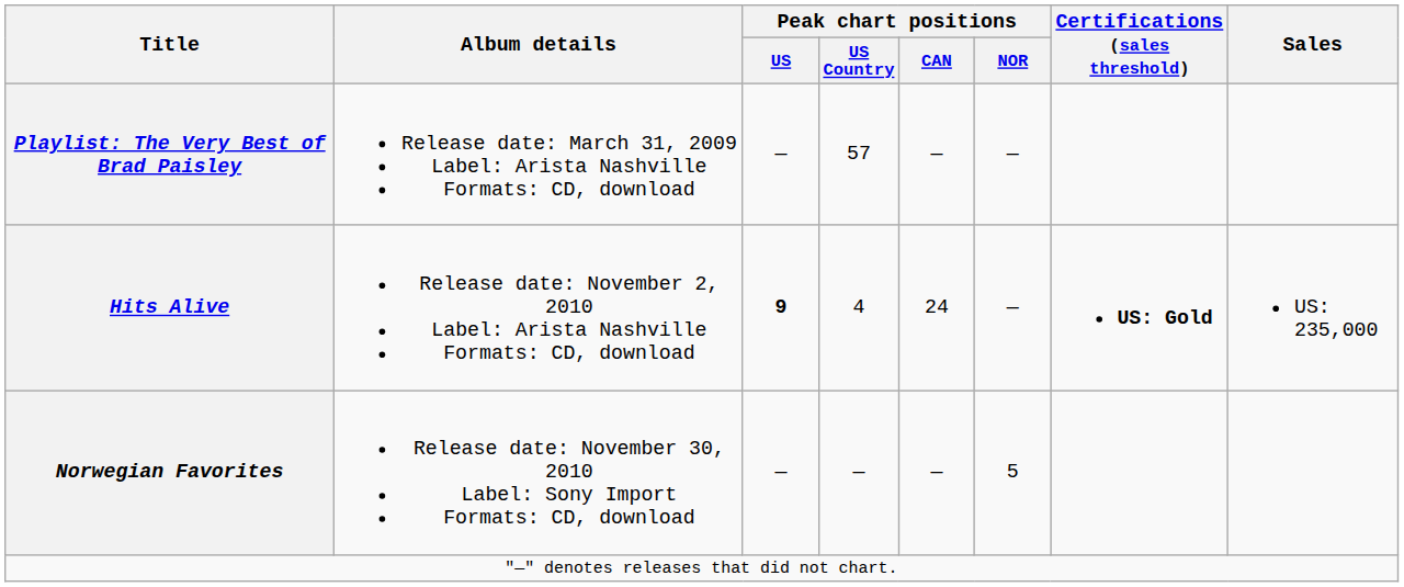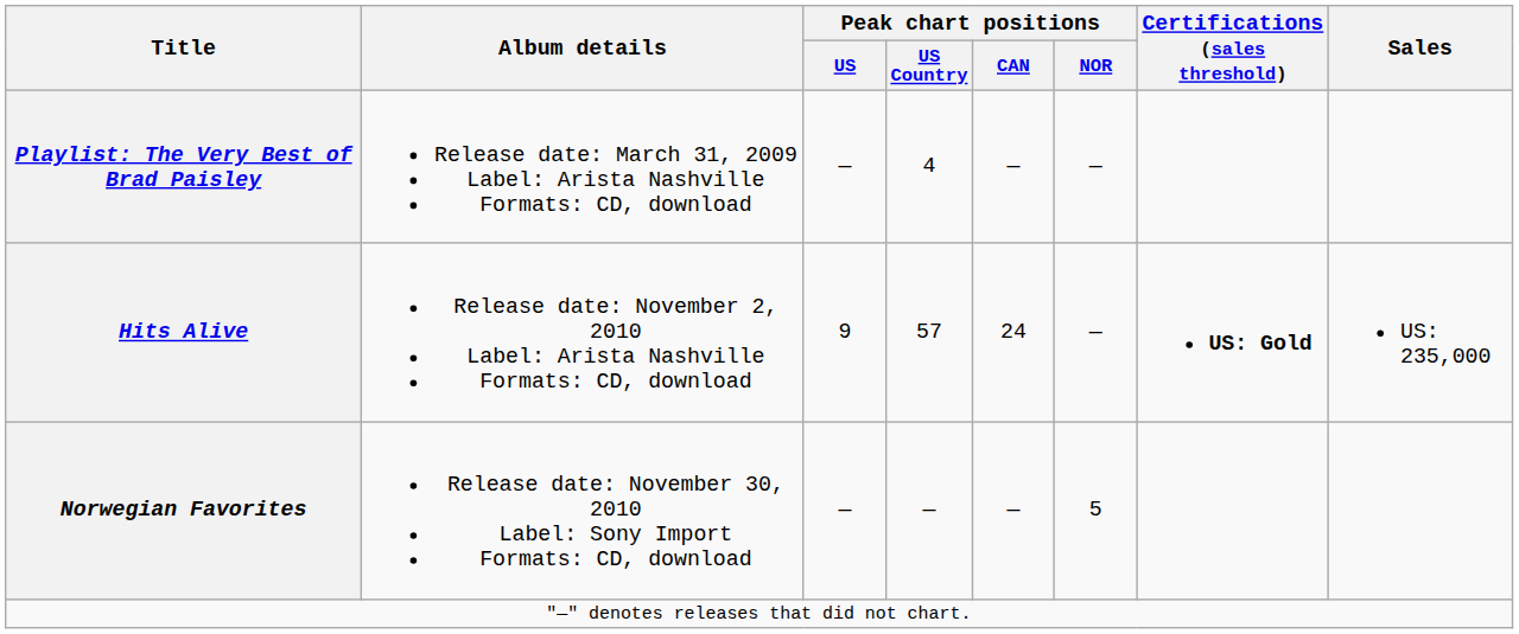Playlist: The Very Best of Brad Paisley | Peak chart positions / US Country: 57 -> 4
Hits Alive | Peak chart positions / US: bold -> normal
Hits Alive | Peak chart positions / US Country: 4 -> 57
